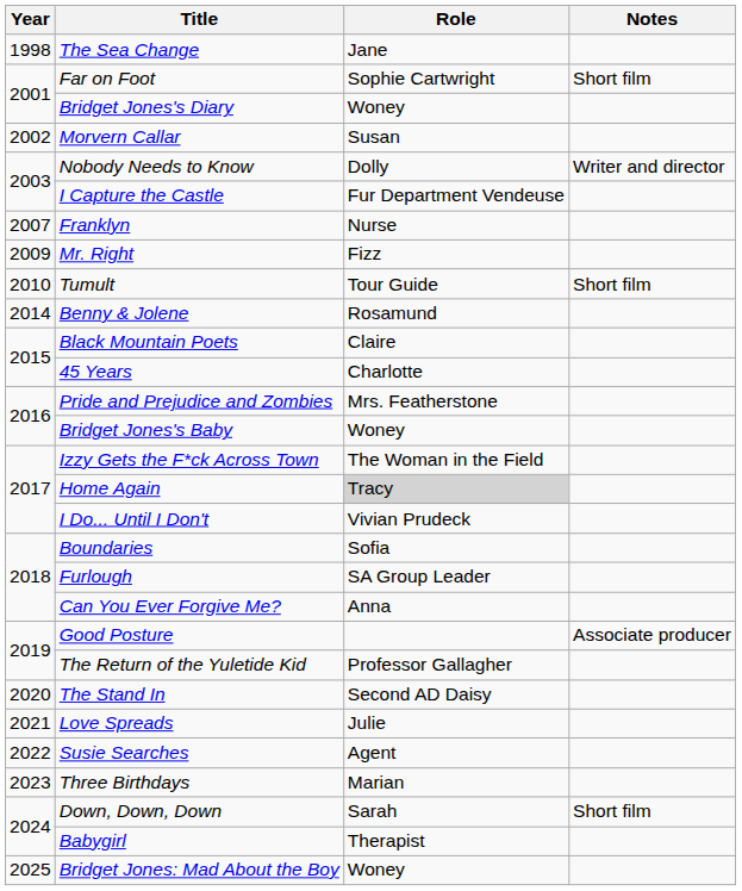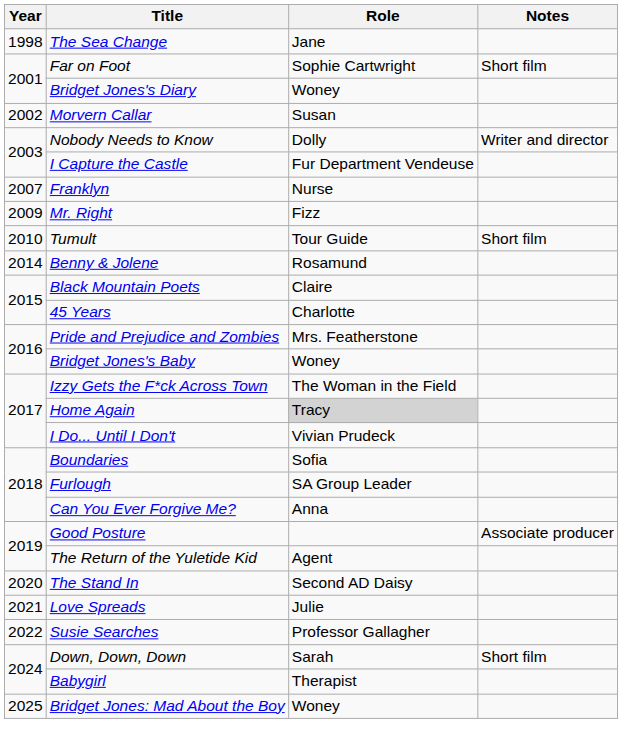The Return of the Yuletide Kid | Role: Professor Gallagher -> Agent
Susie Searches | Role: Agent -> Professor Gallagher
- row: 2023 | Three Birthdays | Marian
